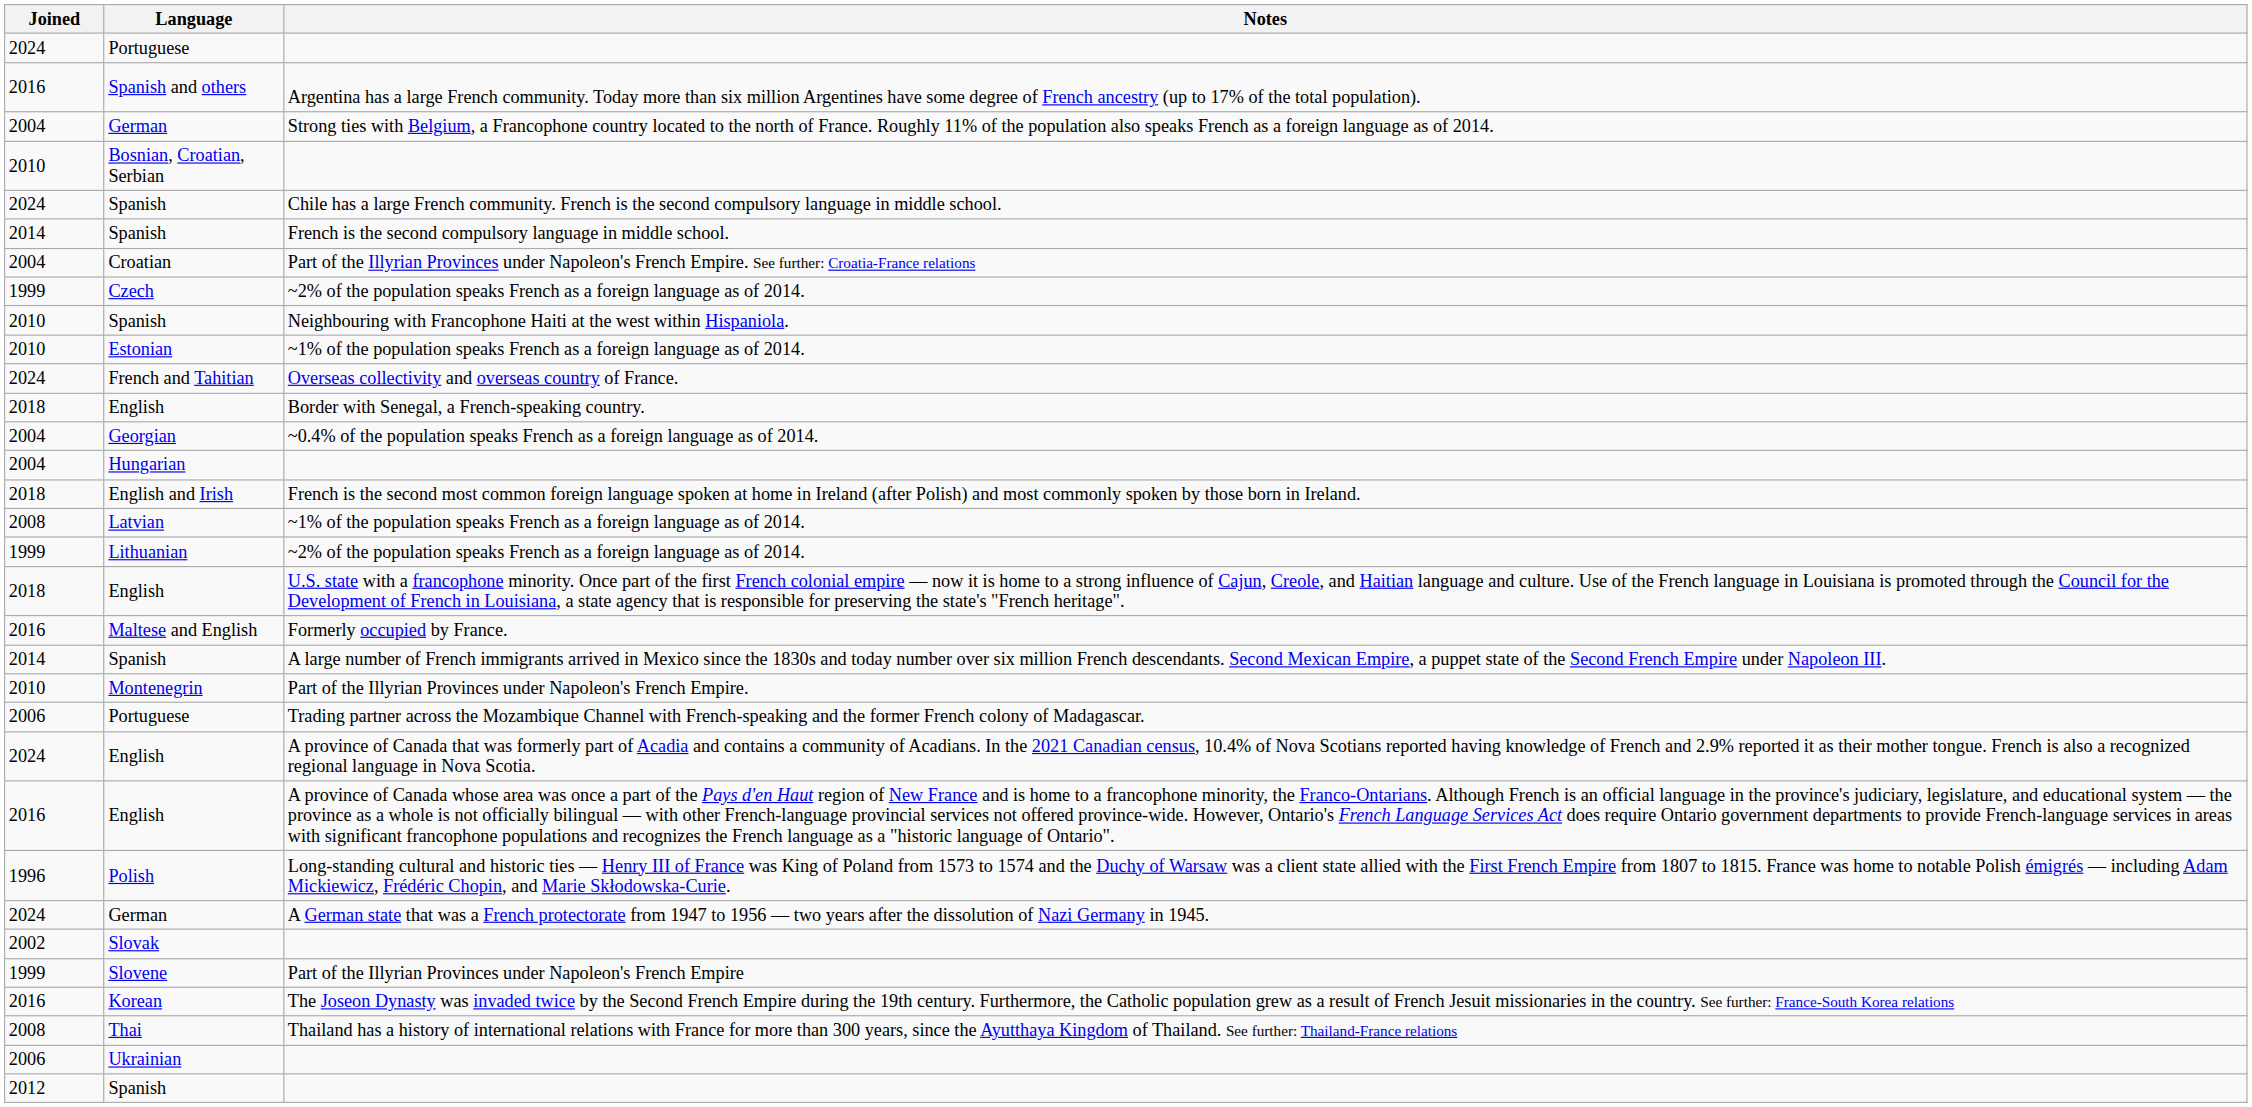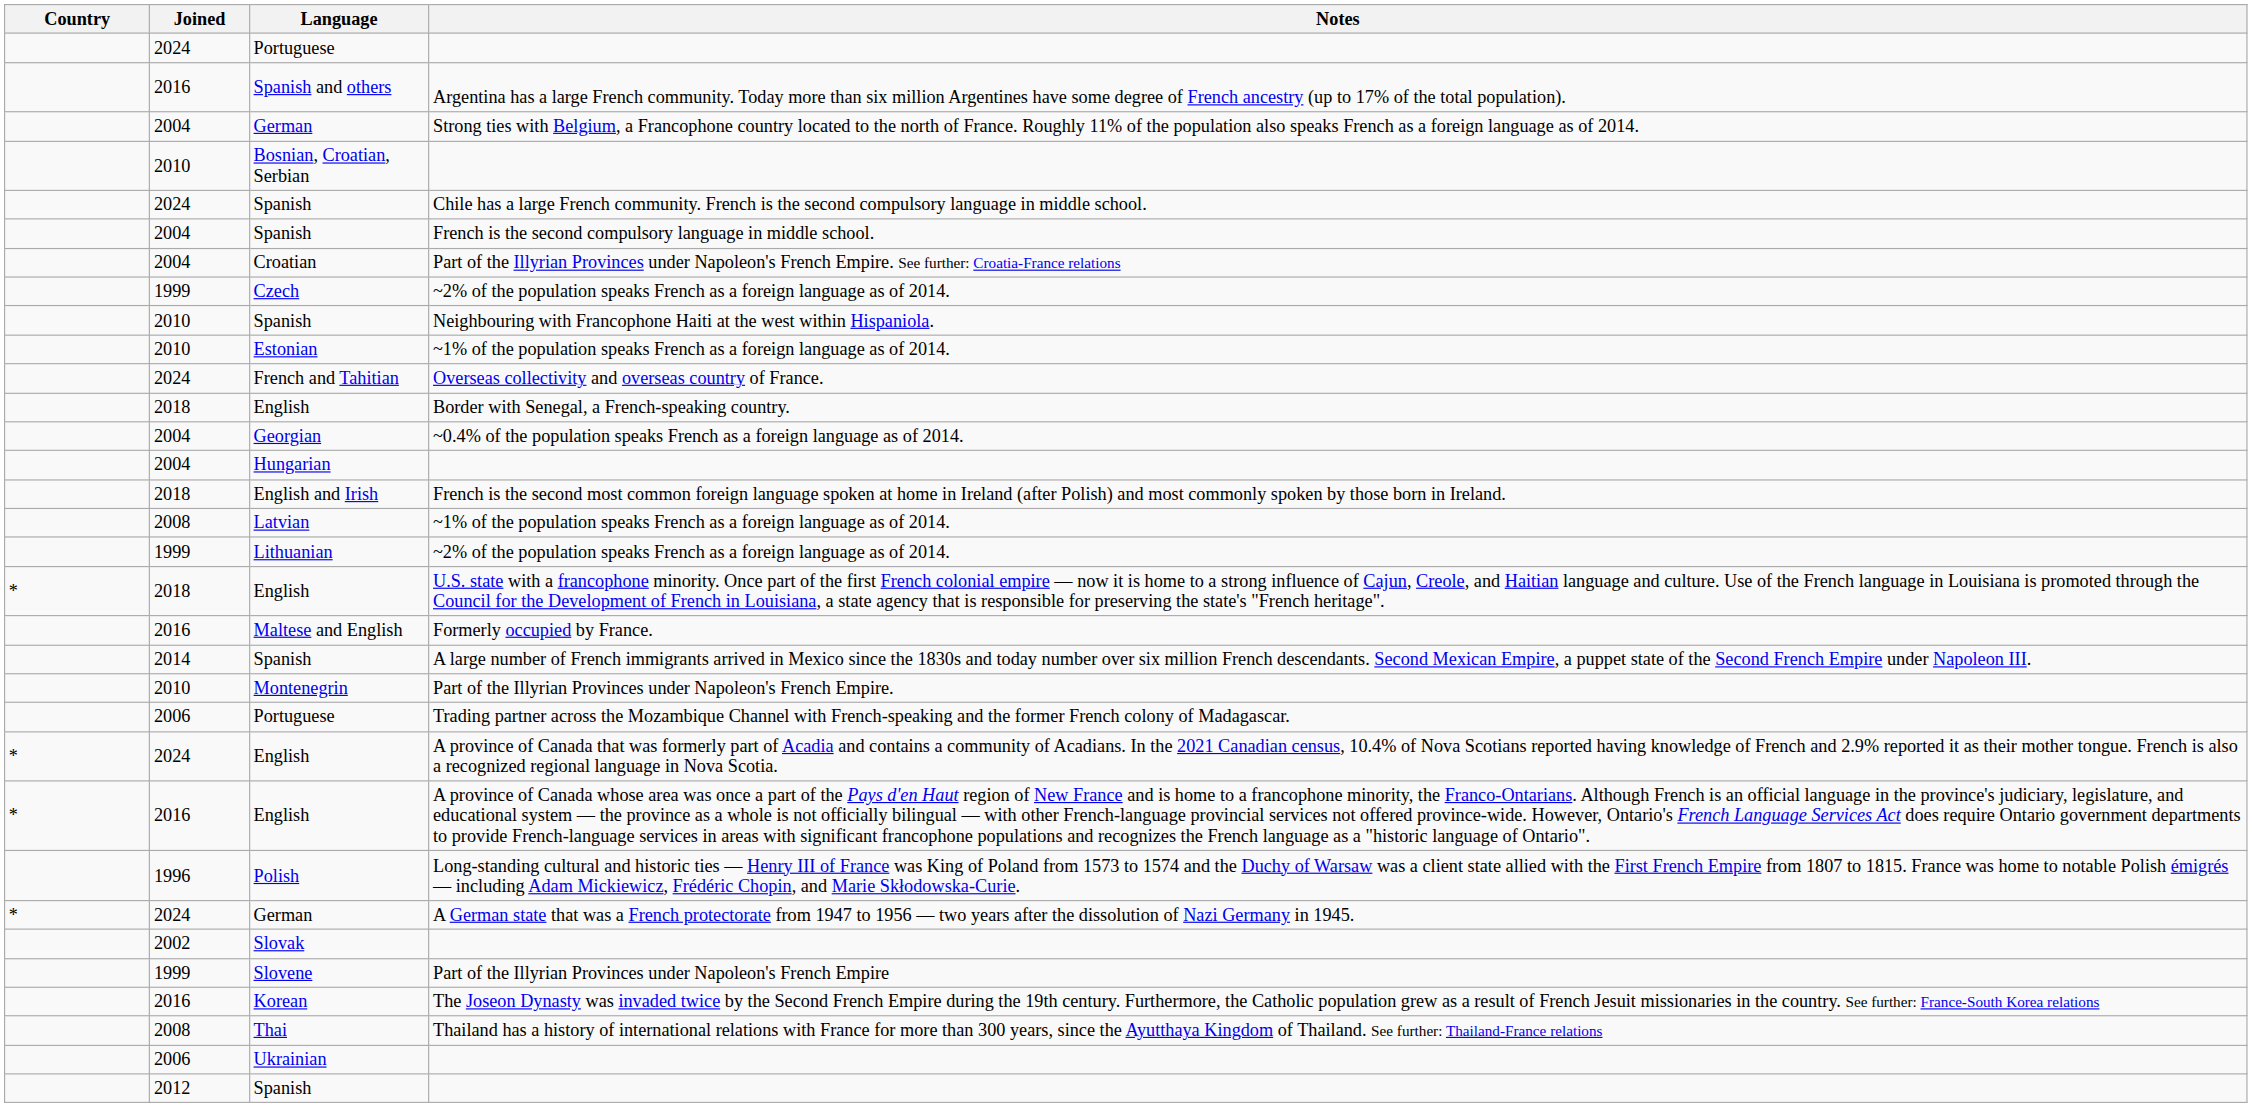+ column: Country | * | * | * | *
French is the second compulsory language in middle school. | Joined: 2014 -> 2004
